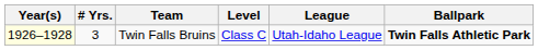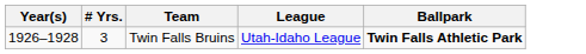- column: Level | Class C
Twin Falls Bruins | Year(s): lightyellow background -> no background
